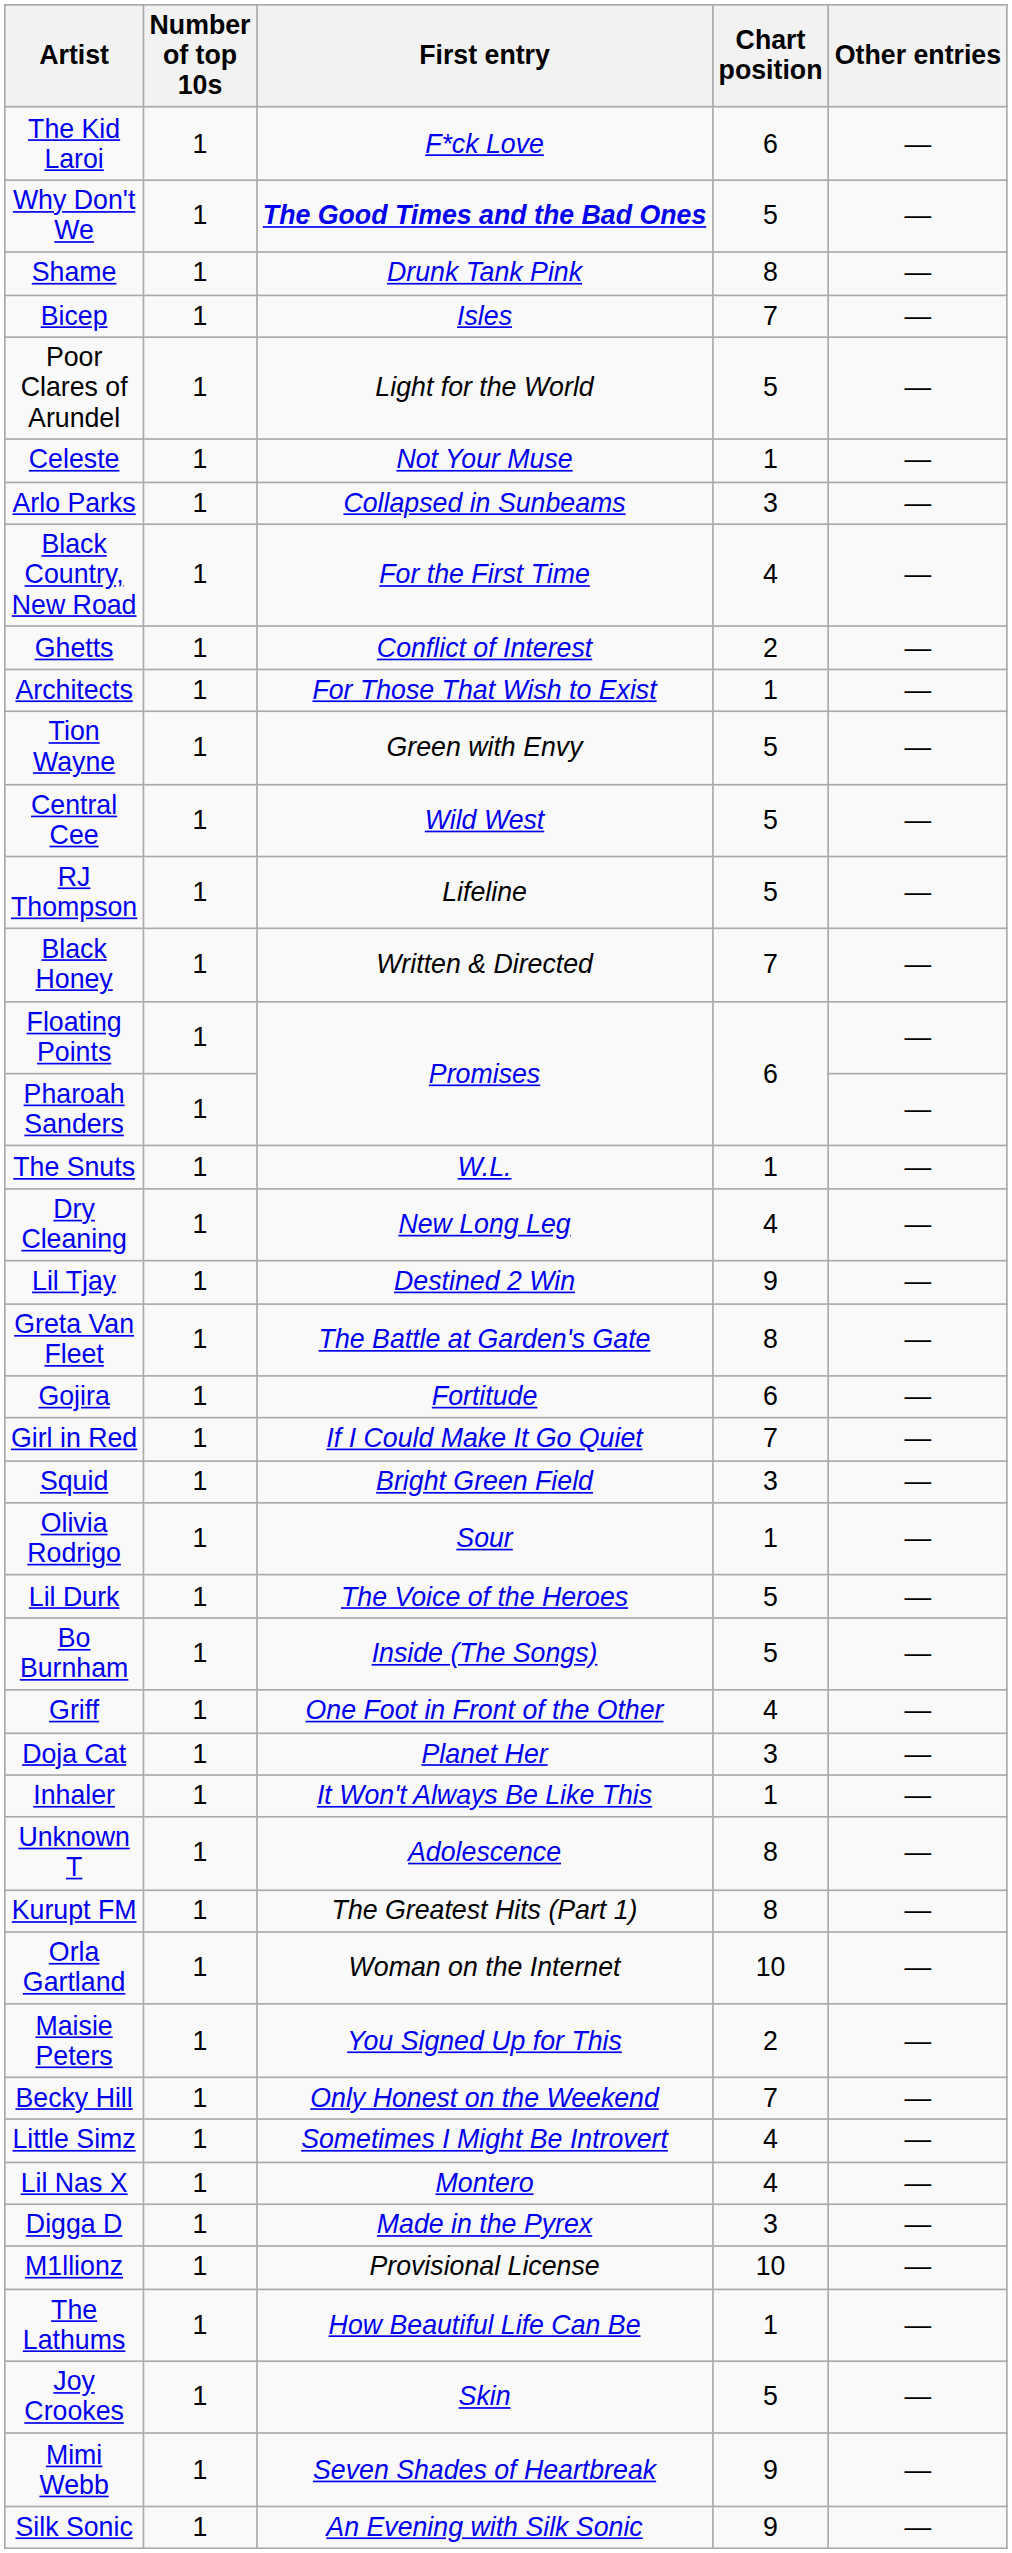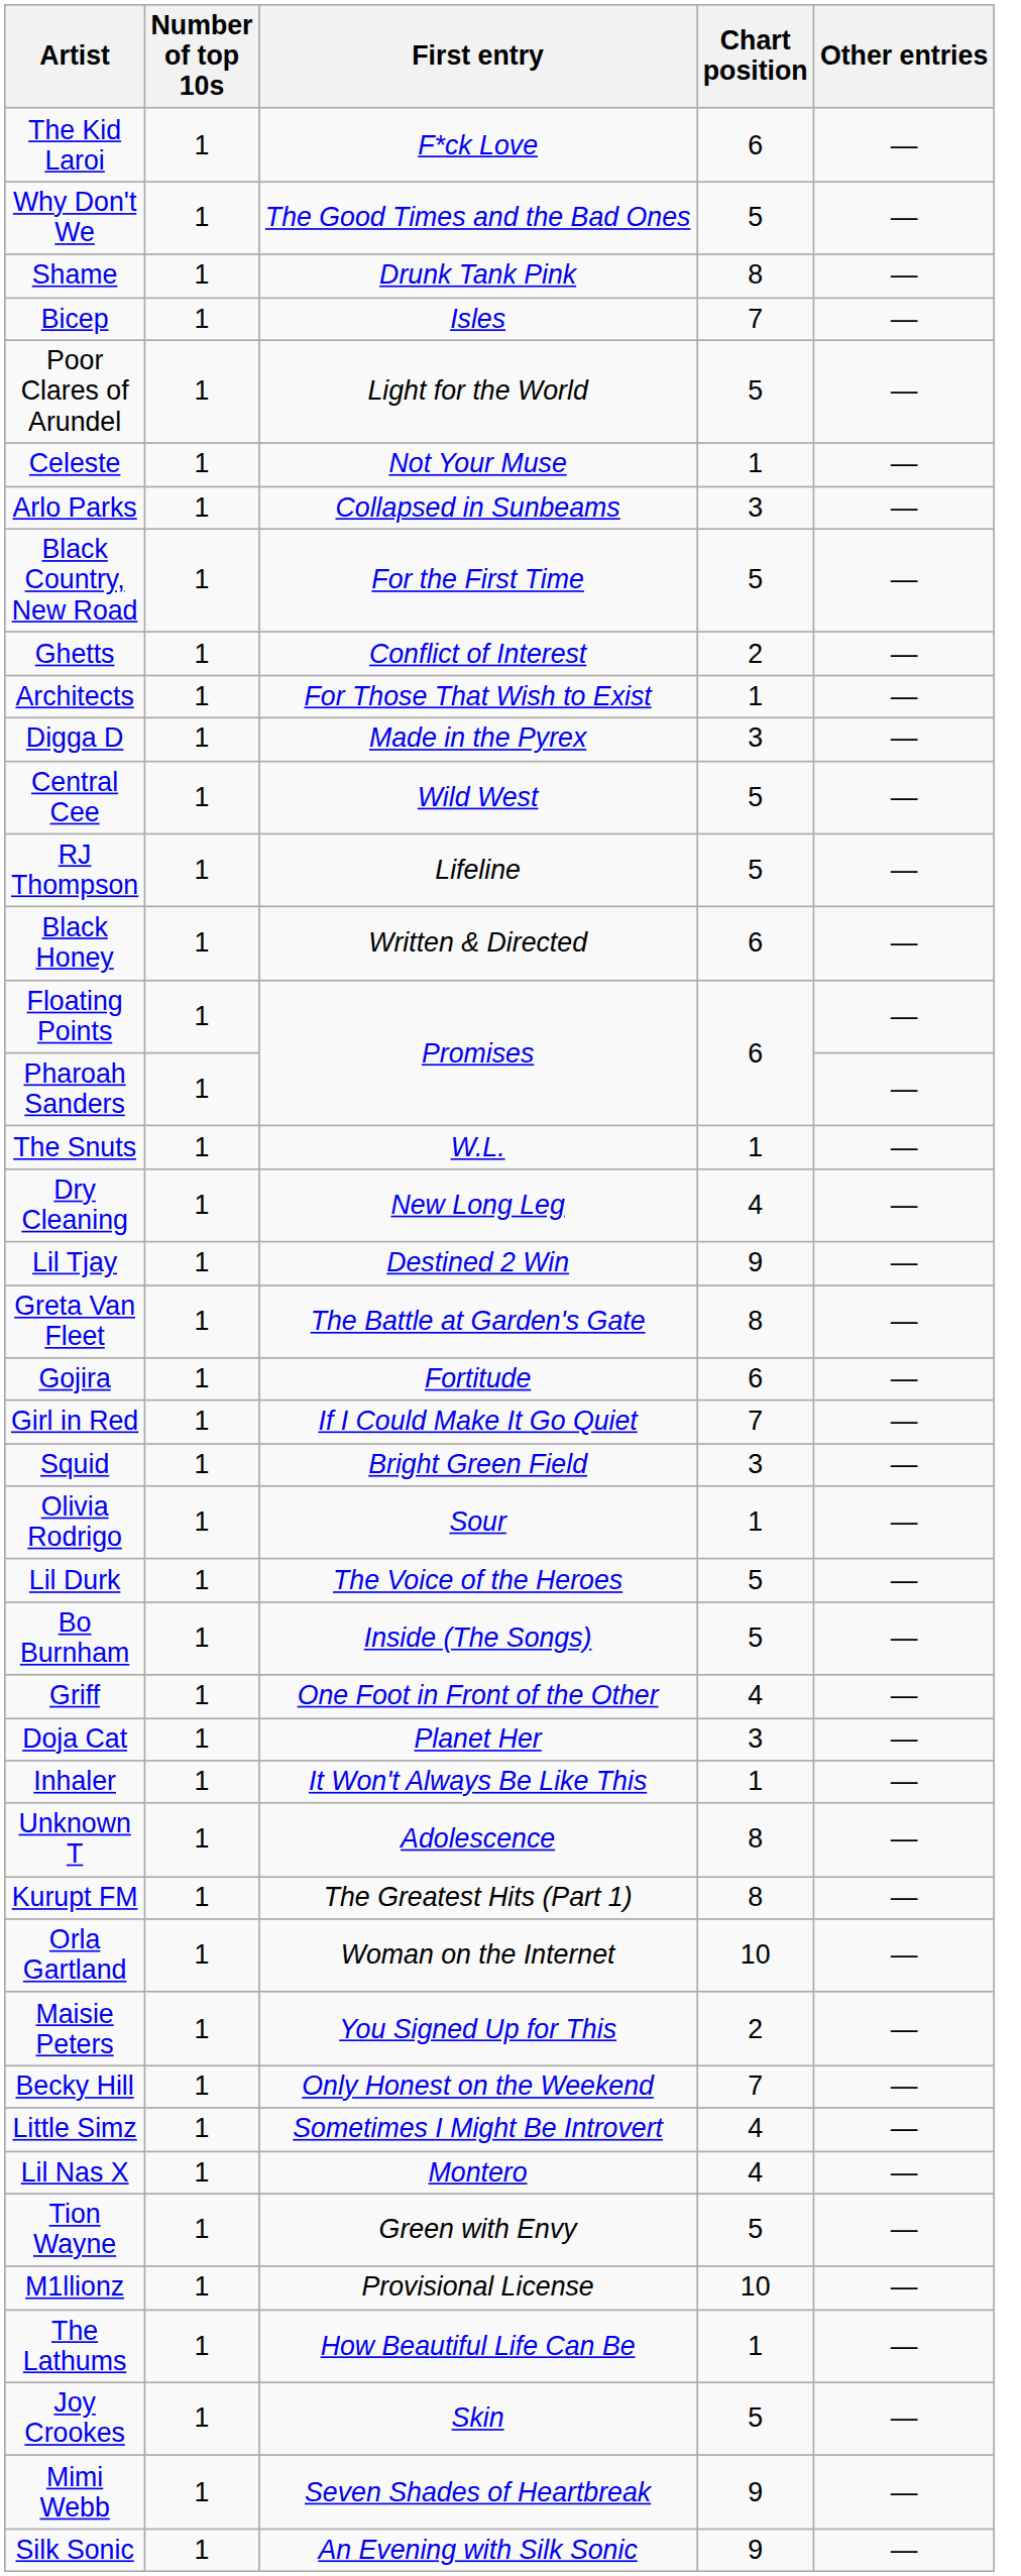Why Don't We | First entry: bold -> normal
Black Country, New Road | Chart position: 4 -> 5
rows swapped: Digga D <-> Tion Wayne
Black Honey | Chart position: 7 -> 6
